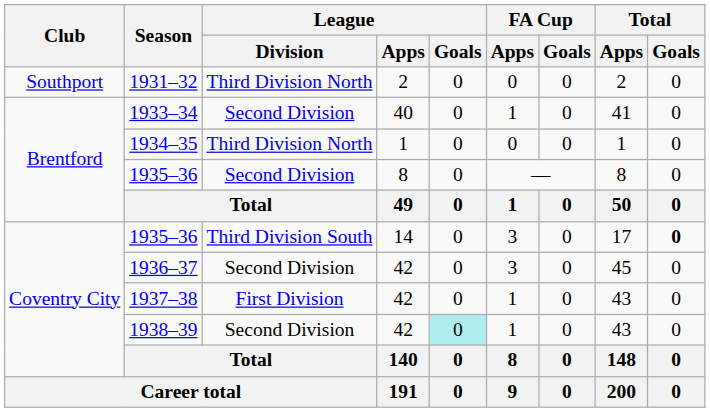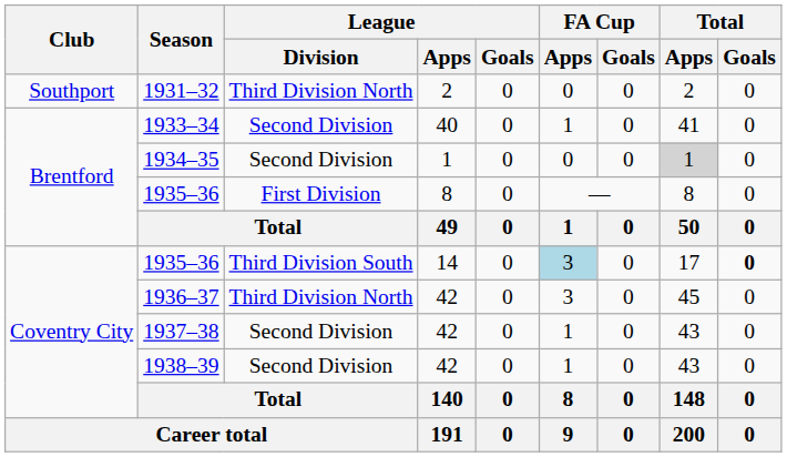1934–35 | League / Division: Third Division North -> Second Division
1934–35 | Total / Apps: no background -> lightgrey background
1935–36 / 8 | League / Division: Second Division -> First Division
1935–36 / 14 | FA Cup / Apps: no background -> lightblue background
1936–37 | League / Division: Second Division -> Third Division North
1937–38 | League / Division: First Division -> Second Division
1938–39 | League / Goals: paleturquoise background -> no background
